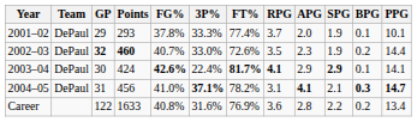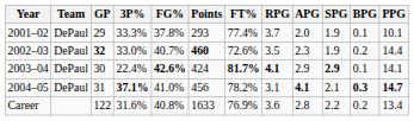columns swapped: Points <-> 3P%
